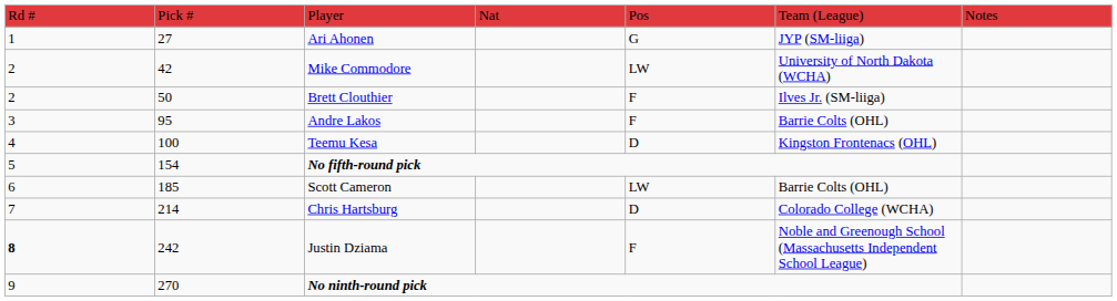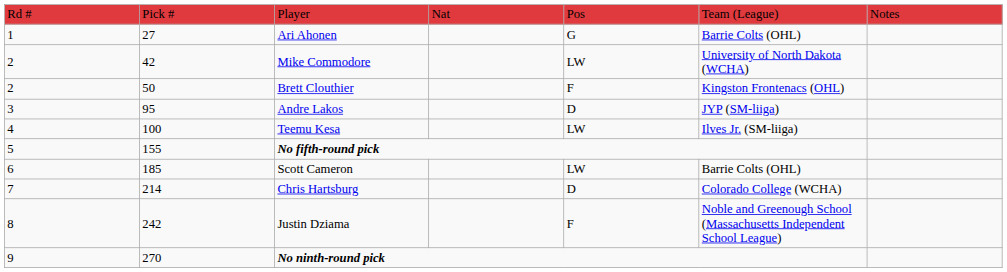Ari Ahonen | column 6: JYP (SM-liiga) -> Barrie Colts (OHL)
Brett Clouthier | column 6: Ilves Jr. (SM-liiga) -> Kingston Frontenacs (OHL)
Andre Lakos | column 5: F -> D
Andre Lakos | column 6: Barrie Colts (OHL) -> JYP (SM-liiga)
Teemu Kesa | column 5: D -> LW
Teemu Kesa | column 6: Kingston Frontenacs (OHL) -> Ilves Jr. (SM-liiga)
No fifth-round pick | column 2: 154 -> 155
Justin Dziama | column 1: bold -> normal
